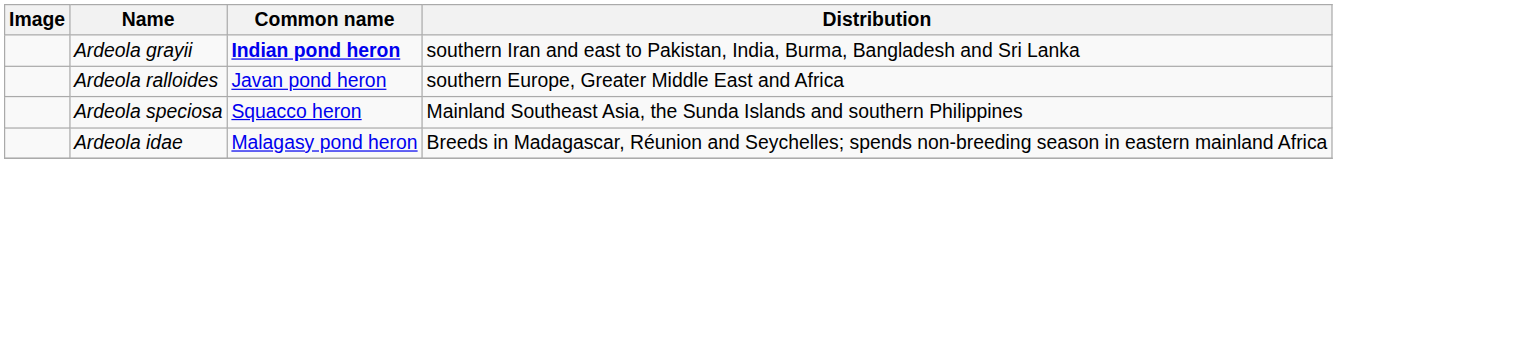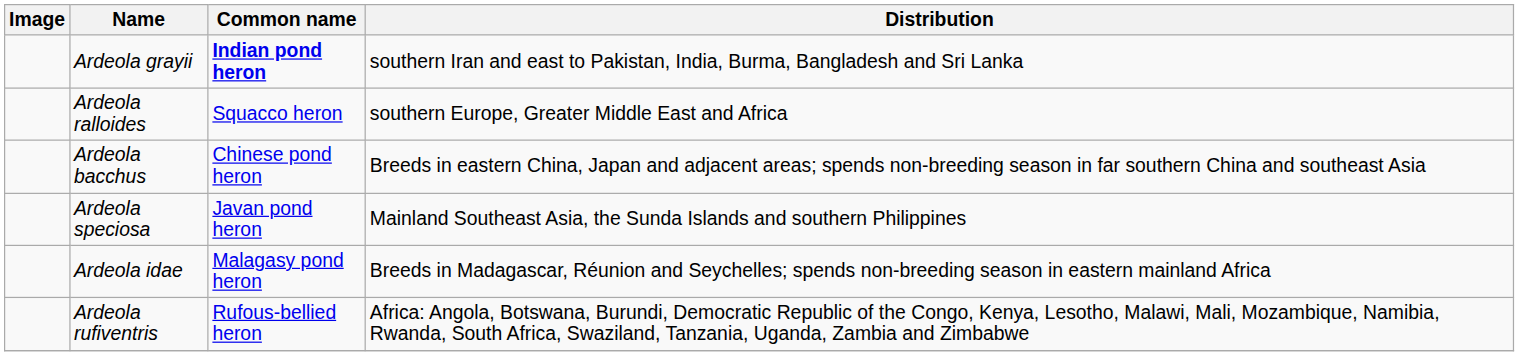Ardeola ralloides | Common name: Javan pond heron -> Squacco heron
+ row: Ardeola bacchus | Chinese pond heron | Breeds in eastern China, Japan and adjacent areas; spends non-breeding season in far southern China and southeast Asia
Ardeola speciosa | Common name: Squacco heron -> Javan pond heron
+ row: Ardeola rufiventris | Rufous-bellied heron | Africa: Angola, Botswana, Burundi, Democratic Republic of the Congo, Kenya, Lesotho, Malawi, Mali, Mozambique, Namibia, Rwanda, South Africa, Swaziland, Tanzania, Uganda, Zambia and Zimbabwe
